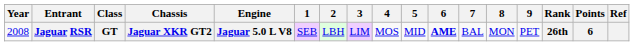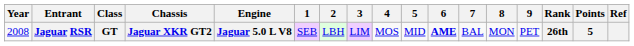Jaguar RSR | Points: 6 -> 5
